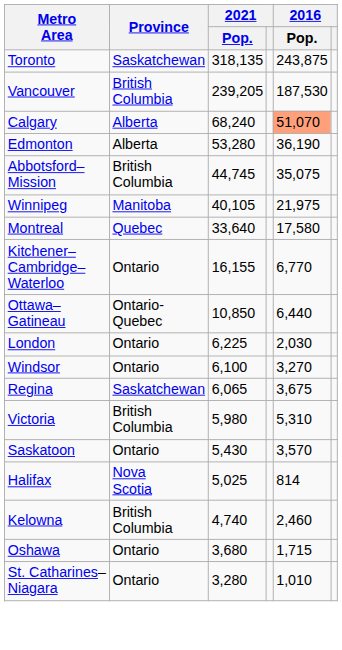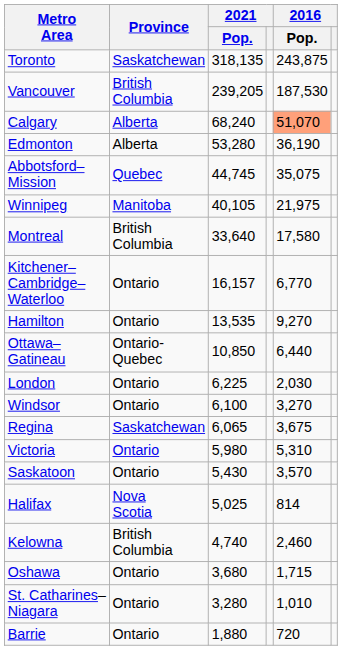Abbotsford– Mission | Province: British Columbia -> Quebec
Montreal | Province: Quebec -> British Columbia
Kitchener– Cambridge– Waterloo | 2021 / Pop.: 16,155 -> 16,157
+ row: Hamilton | Ontario | 13,535 | 9,270
Victoria | Province: British Columbia -> Ontario
+ row: Barrie | Ontario | 1,880 | 720
